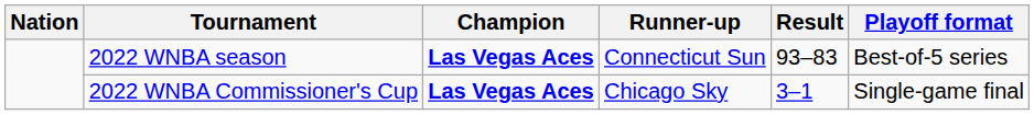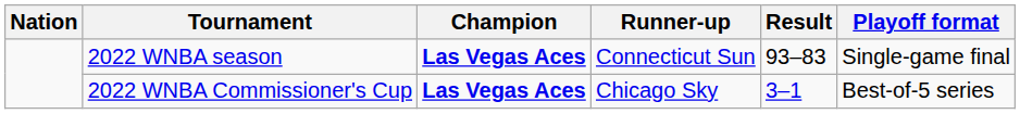2022 WNBA season | Playoff format: Best-of-5 series -> Single-game final
2022 WNBA Commissioner's Cup | Playoff format: Single-game final -> Best-of-5 series
